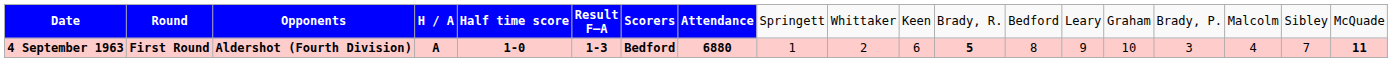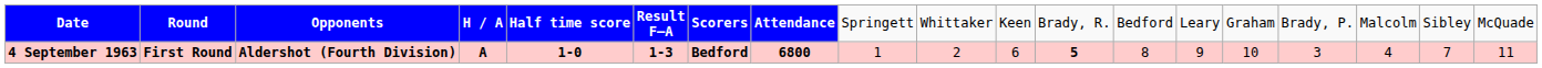4 September 1963 | column 8: 6880 -> 6800
4 September 1963 | column 19: bold -> normal
